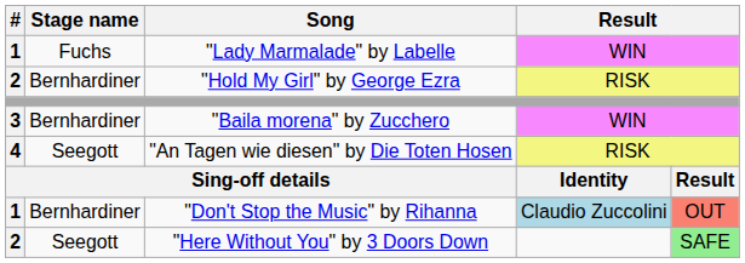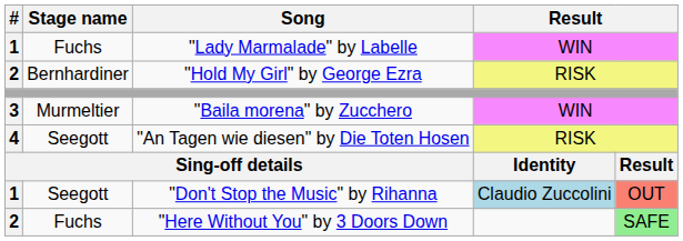"Baila morena" by Zucchero | Stage name: Bernhardiner -> Murmeltier
"Don't Stop the Music" by Rihanna | Stage name: Bernhardiner -> Seegott
"Here Without You" by 3 Doors Down | Stage name: Seegott -> Fuchs
